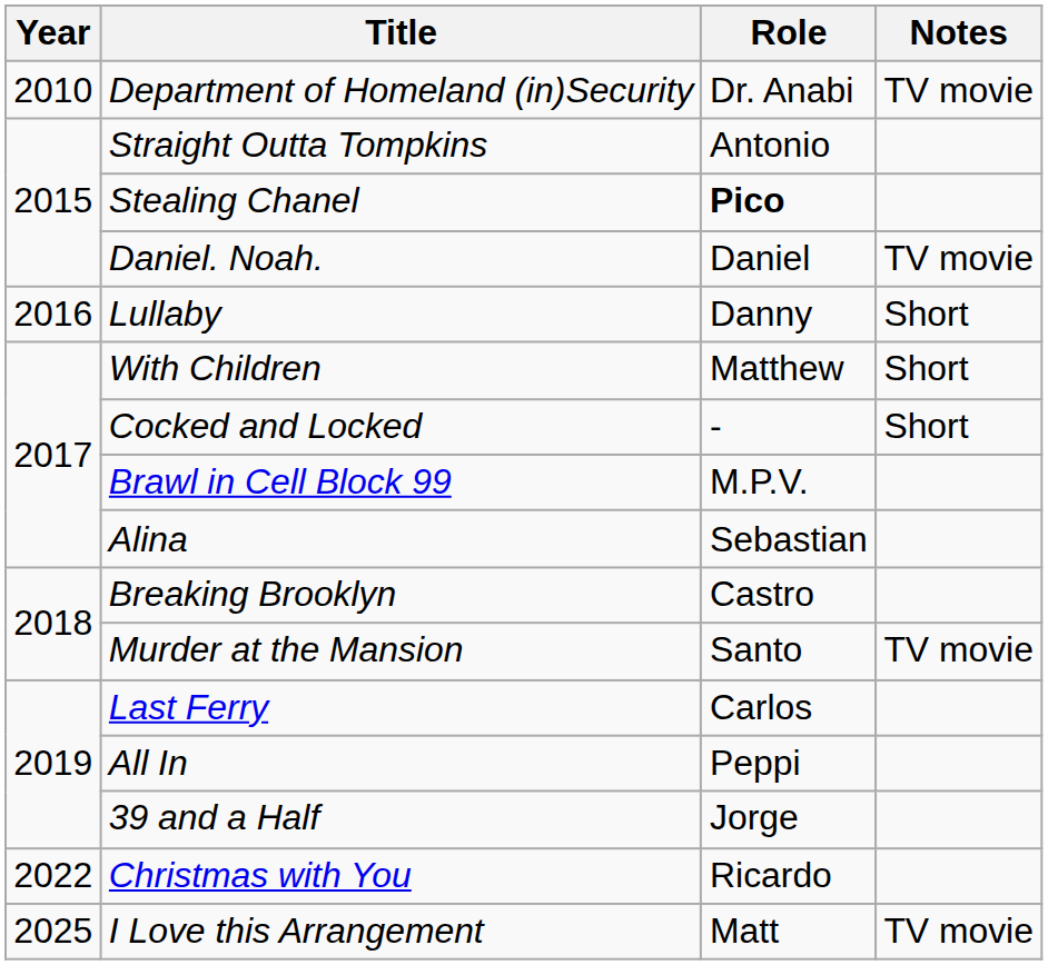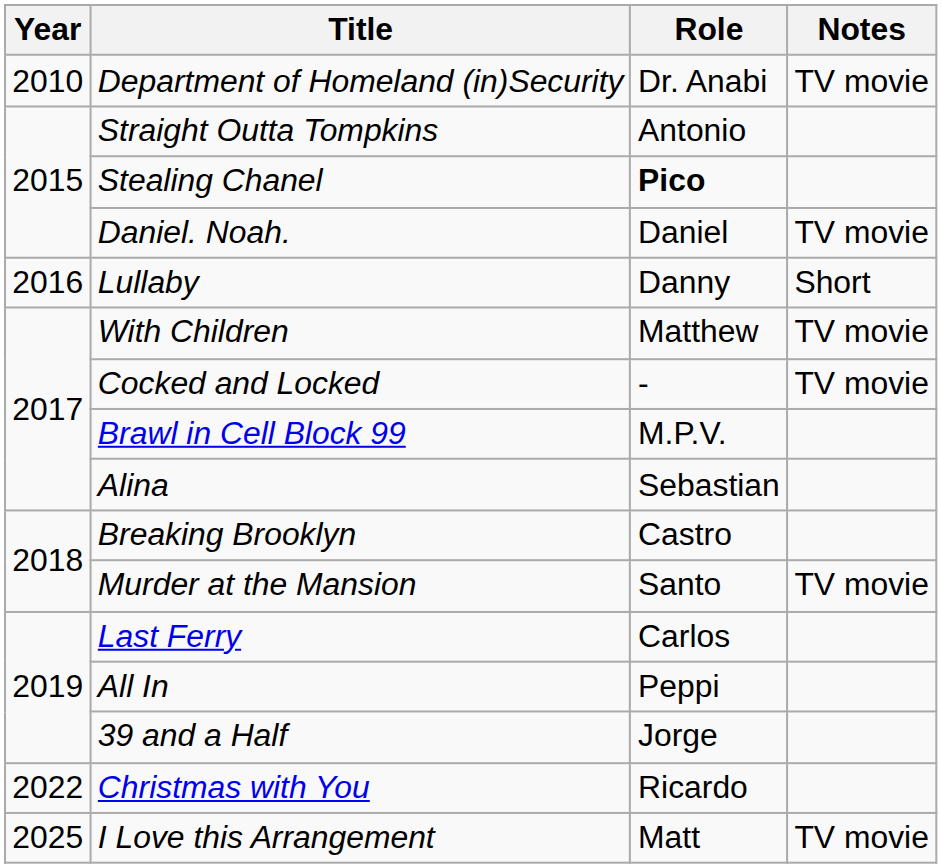With Children | Notes: Short -> TV movie
Cocked and Locked | Notes: Short -> TV movie
